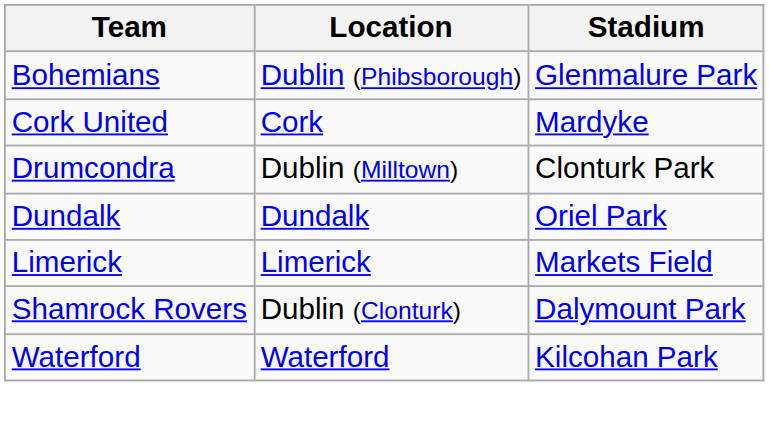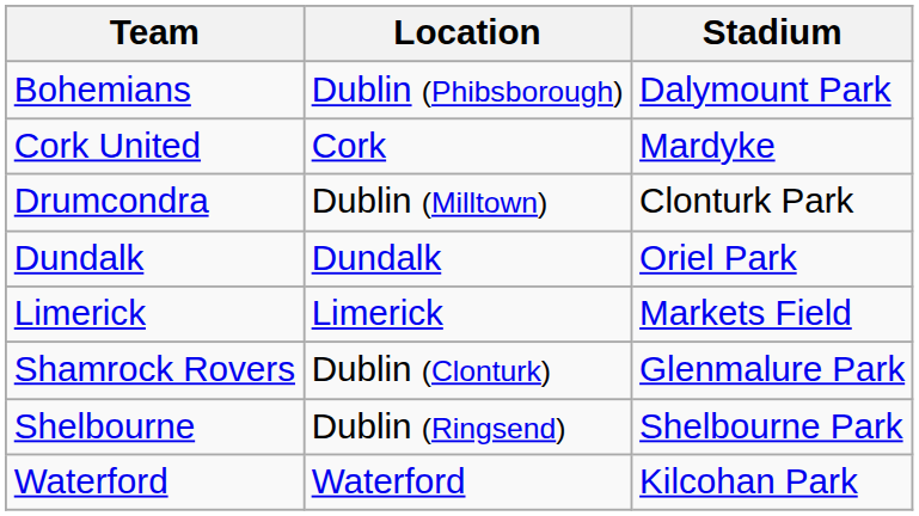Bohemians | Stadium: Glenmalure Park -> Dalymount Park
Shamrock Rovers | Stadium: Dalymount Park -> Glenmalure Park
+ row: Shelbourne | Dublin (Ringsend) | Shelbourne Park
